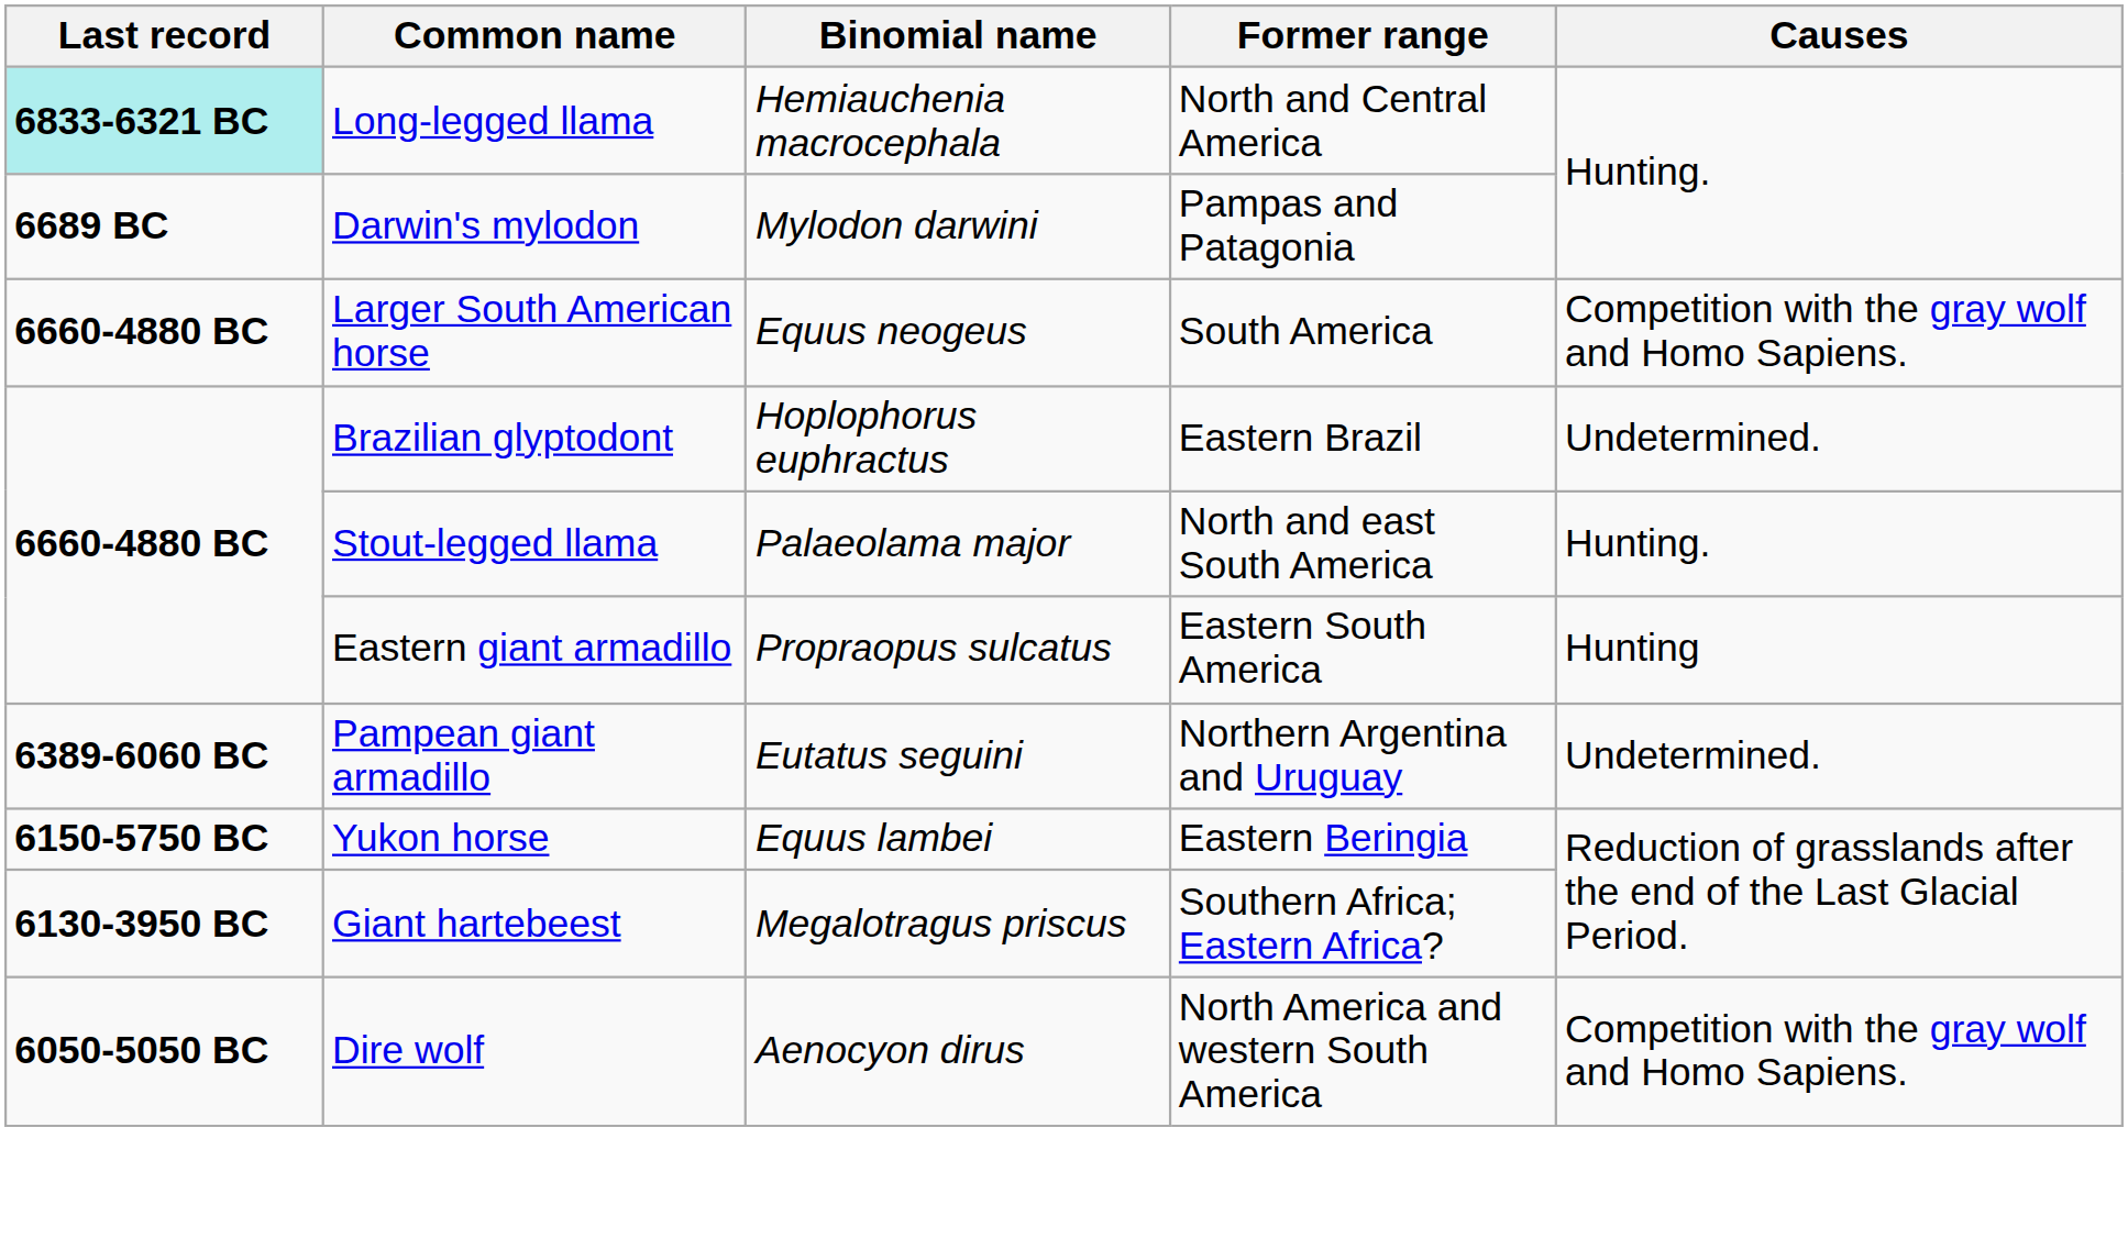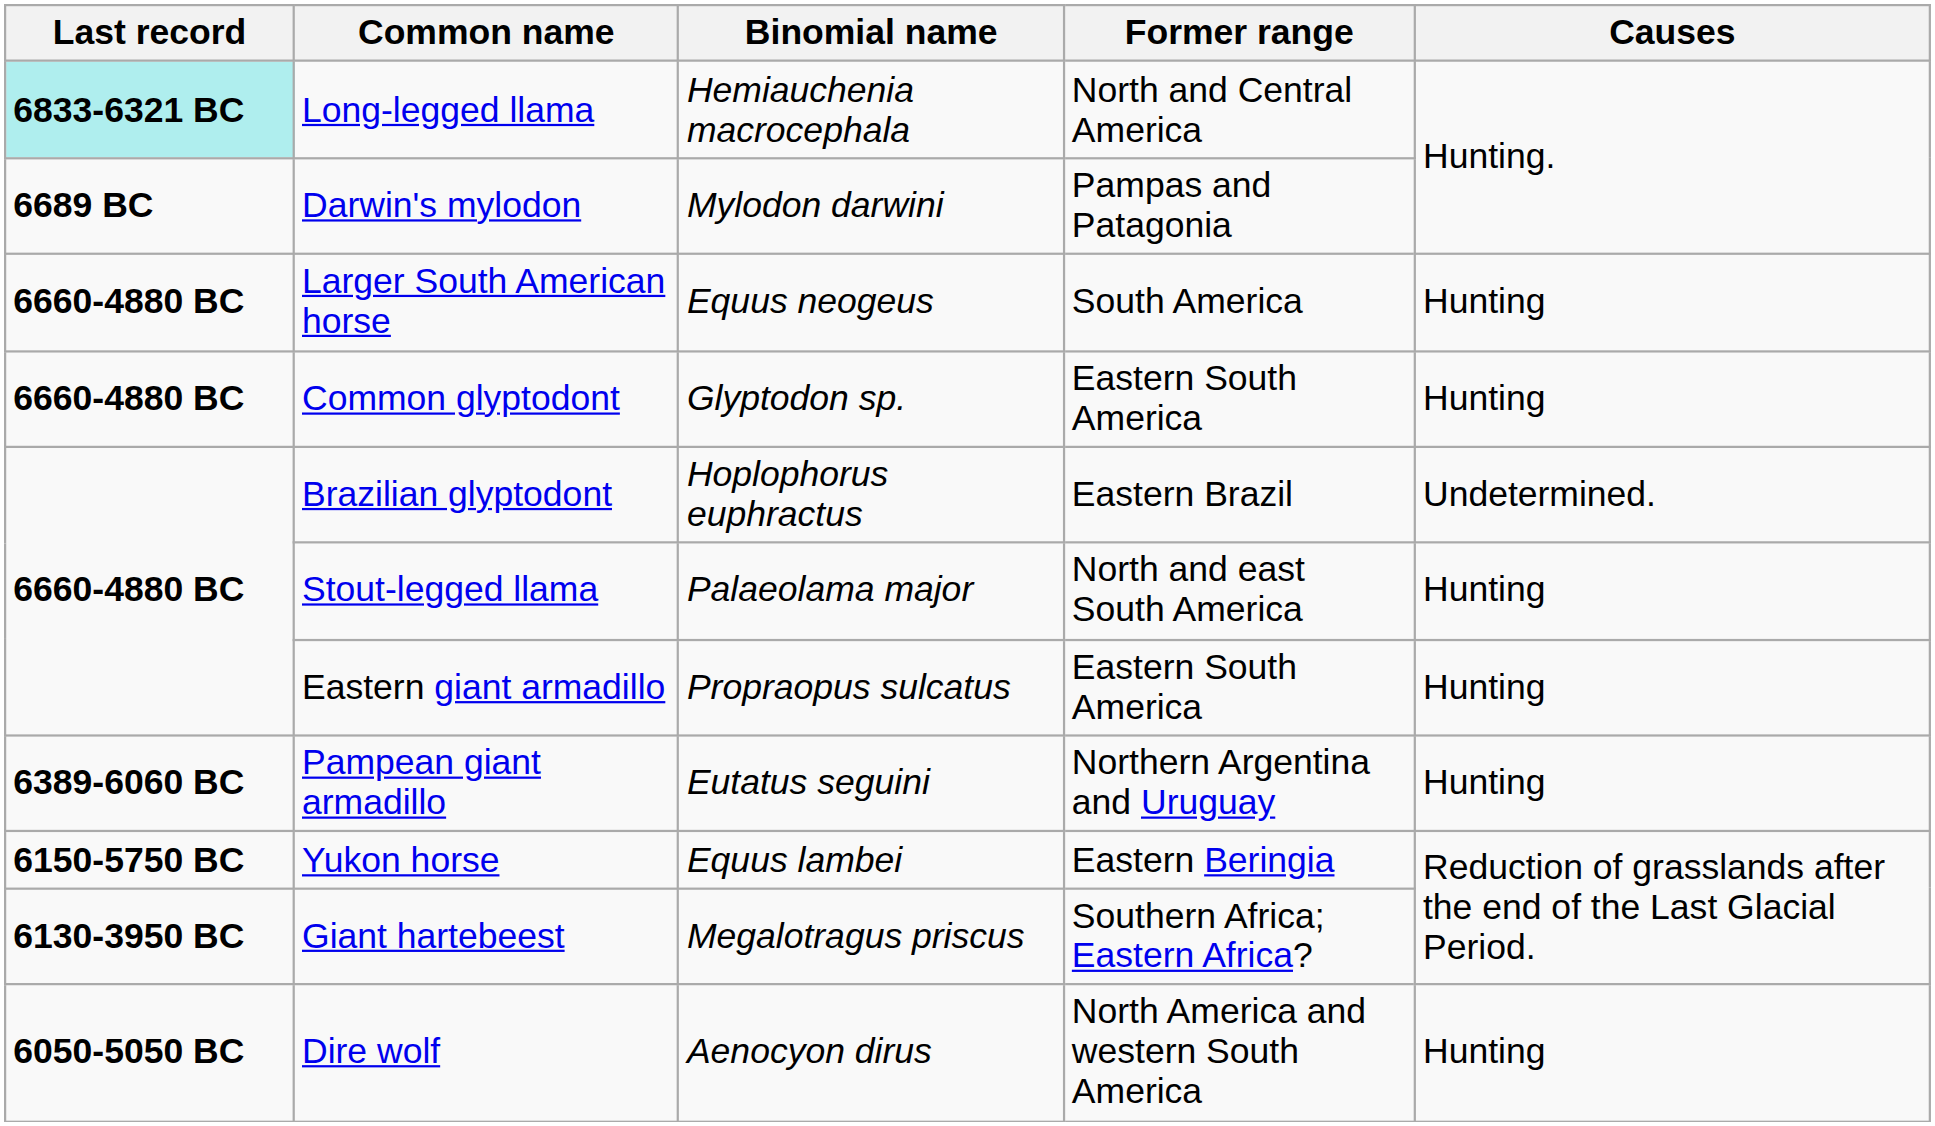Larger South American horse | Causes: Competition with the gray wolf and Homo Sapiens. -> Hunting
+ row: 6660-4880 BC | Common glyptodont | Glyptodon sp. | Eastern South America | Hunting
Stout-legged llama | Causes: Hunting. -> Hunting
Pampean giant armadillo | Causes: Undetermined. -> Hunting
Dire wolf | Causes: Competition with the gray wolf and Homo Sapiens. -> Hunting
